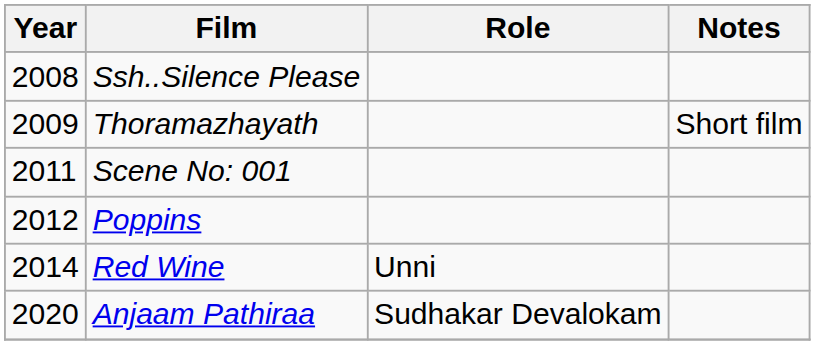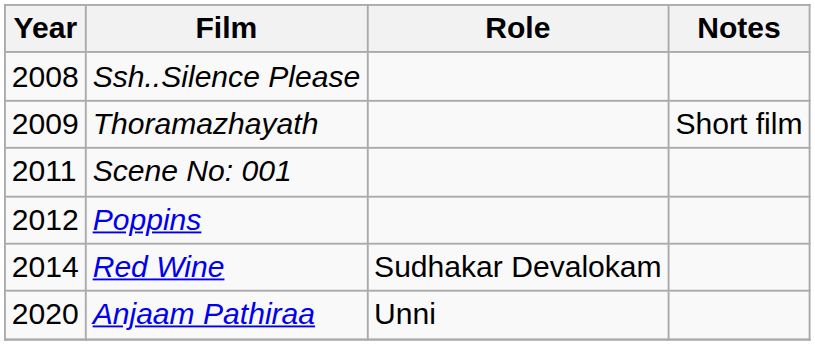Red Wine | Role: Unni -> Sudhakar Devalokam
Anjaam Pathiraa | Role: Sudhakar Devalokam -> Unni
